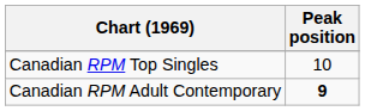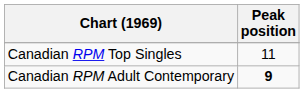Canadian RPM Top Singles | Peak position: 10 -> 11
